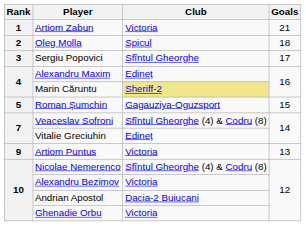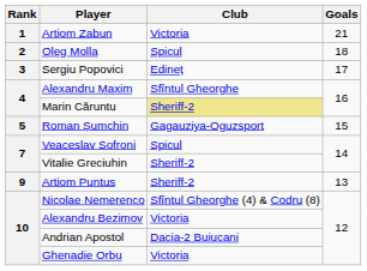Sergiu Popovici | Club: Sfîntul Gheorghe -> Edineț
Alexandru Maxim | Club: Edineț -> Sfîntul Gheorghe
Veaceslav Sofroni | Club: Sfîntul Gheorghe (4) & Codru (8) -> Spicul
Vitalie Greciuhin | Club: Edineț -> Sheriff-2
Artiom Puntus | Club: Victoria -> Sheriff-2
